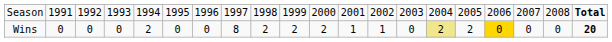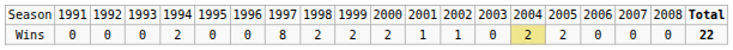Wins | column 17: gold background -> no background
Wins | column 20: 20 -> 22
